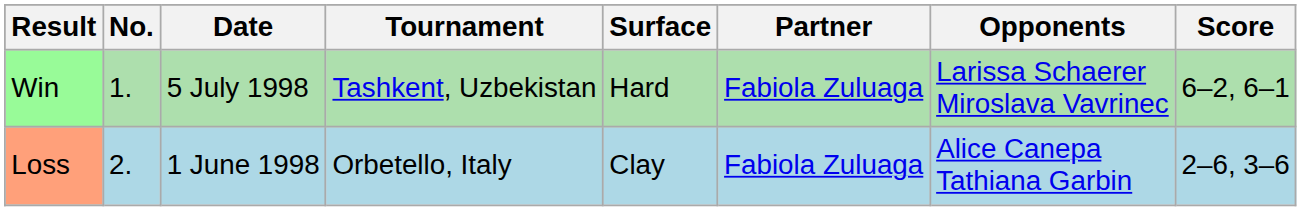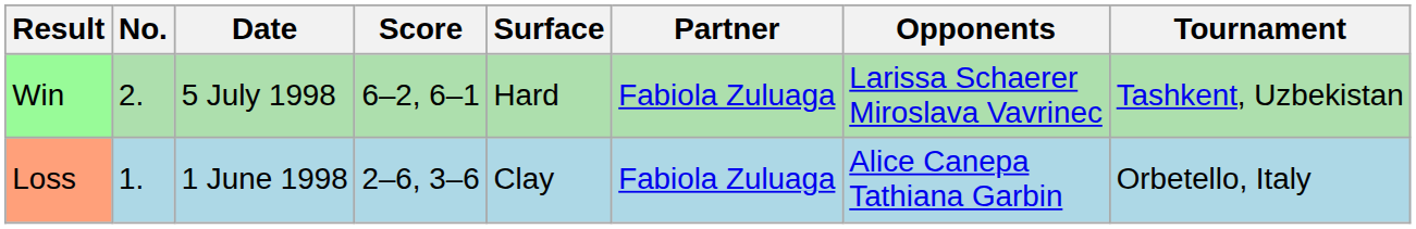columns swapped: Tournament <-> Score
Win | No.: 1. -> 2.
Loss | No.: 2. -> 1.
